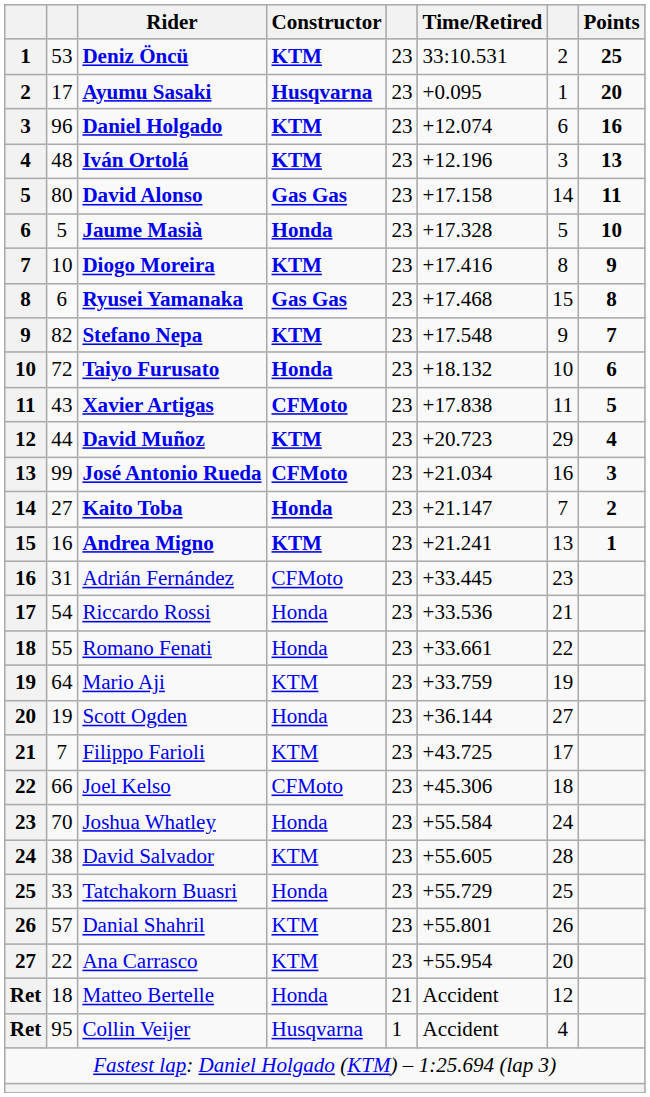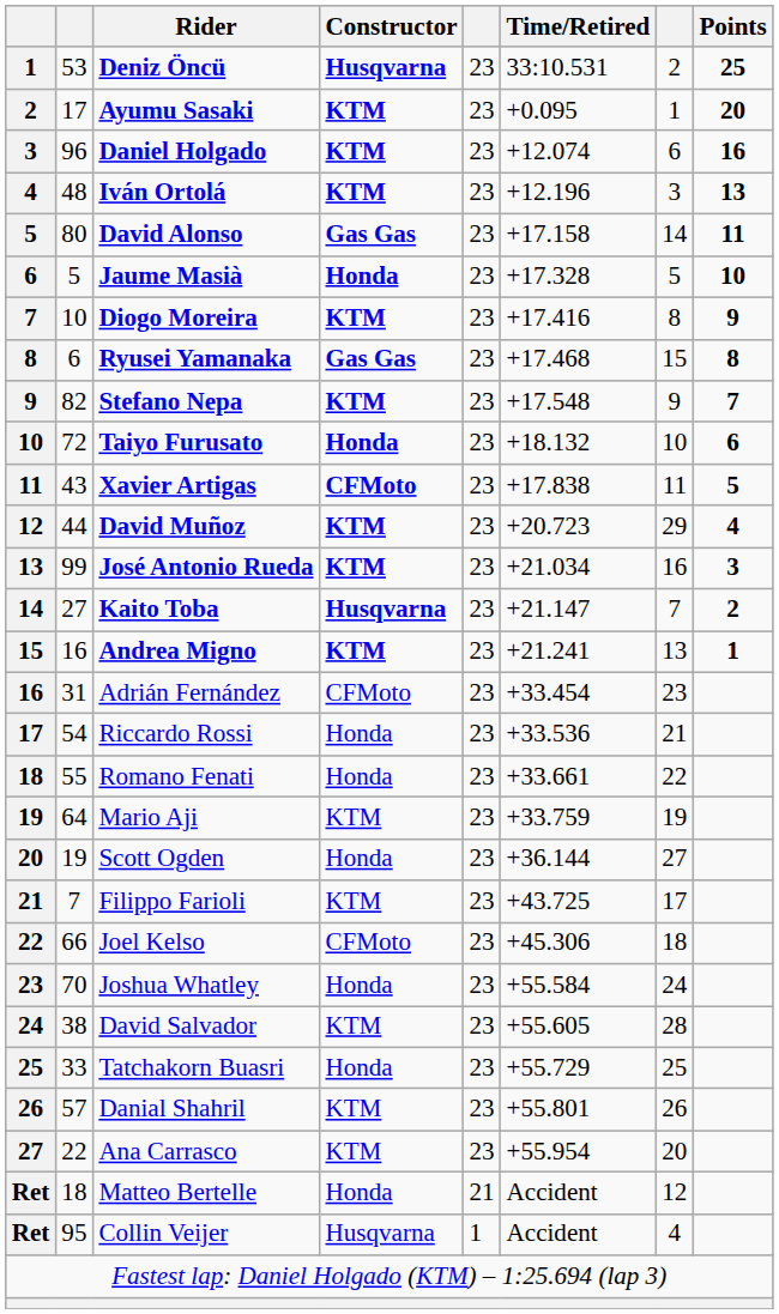Deniz Öncü | Constructor: KTM -> Husqvarna
Ayumu Sasaki | Constructor: Husqvarna -> KTM
José Antonio Rueda | Constructor: CFMoto -> KTM
Kaito Toba | Constructor: Honda -> Husqvarna
Adrián Fernández | Time/Retired: +33.445 -> +33.454
